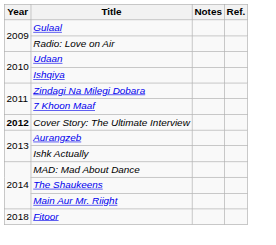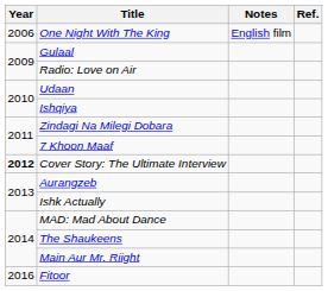+ row: 2006 | One Night With The King | English film
Fitoor | Year: 2018 -> 2016
